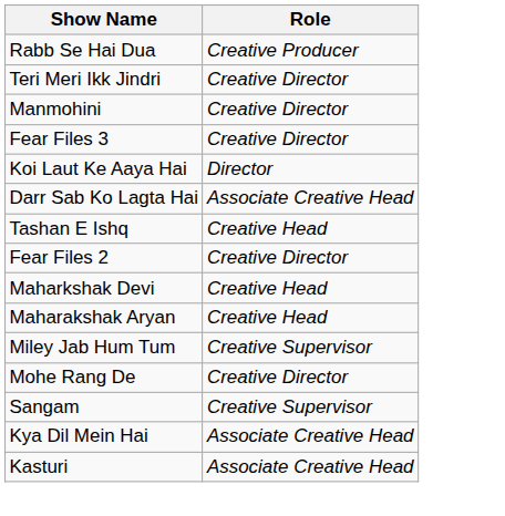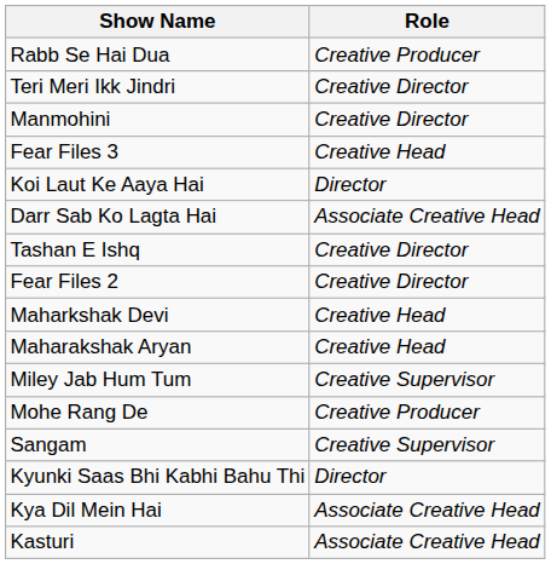Fear Files 3 | Role: Creative Director -> Creative Head
Tashan E Ishq | Role: Creative Head -> Creative Director
Mohe Rang De | Role: Creative Director -> Creative Producer
+ row: Kyunki Saas Bhi Kabhi Bahu Thi | Director
